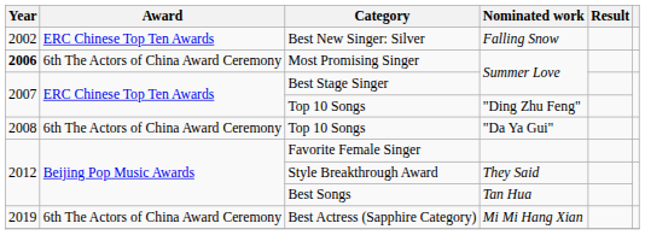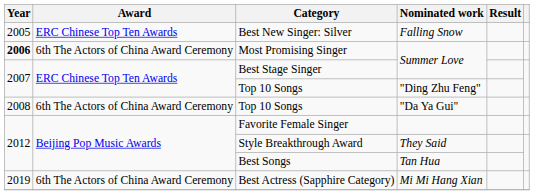Best New Singer: Silver | Year: 2002 -> 2005
